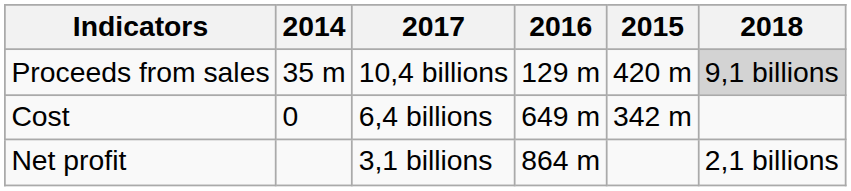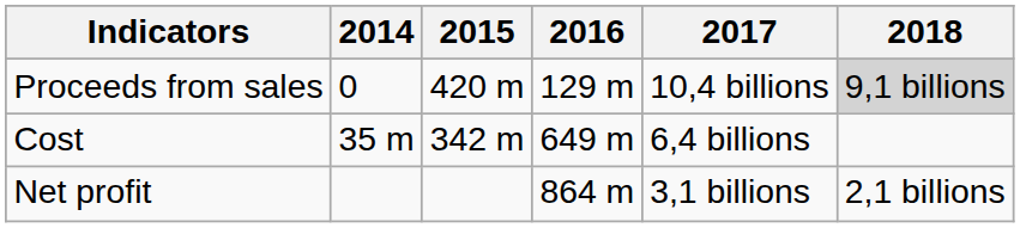columns swapped: 2015 <-> 2017
Proceeds from sales | 2014: 35 m -> 0
Cost | 2014: 0 -> 35 m
